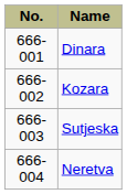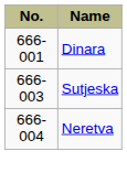- row: 666-002 | Kozara
